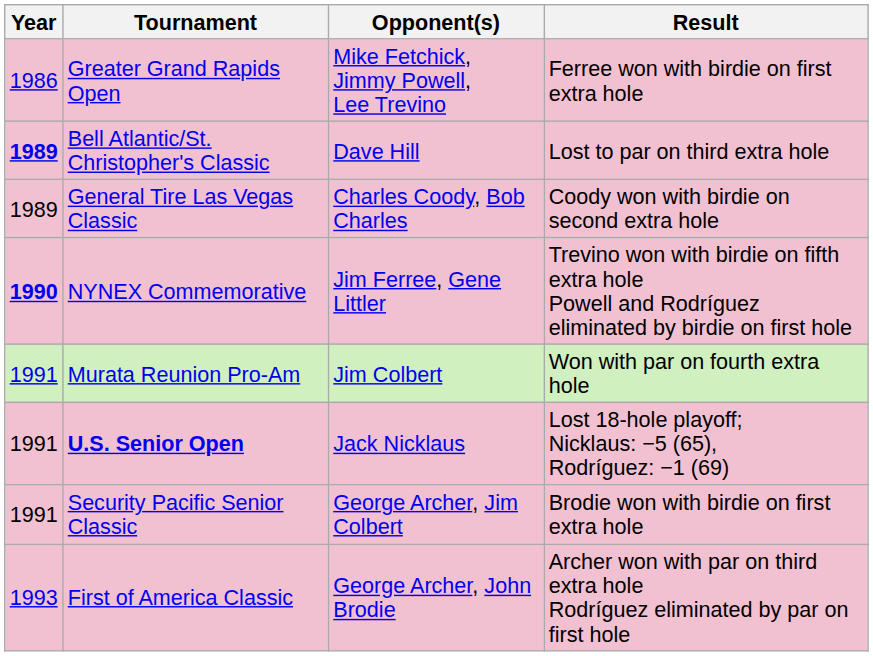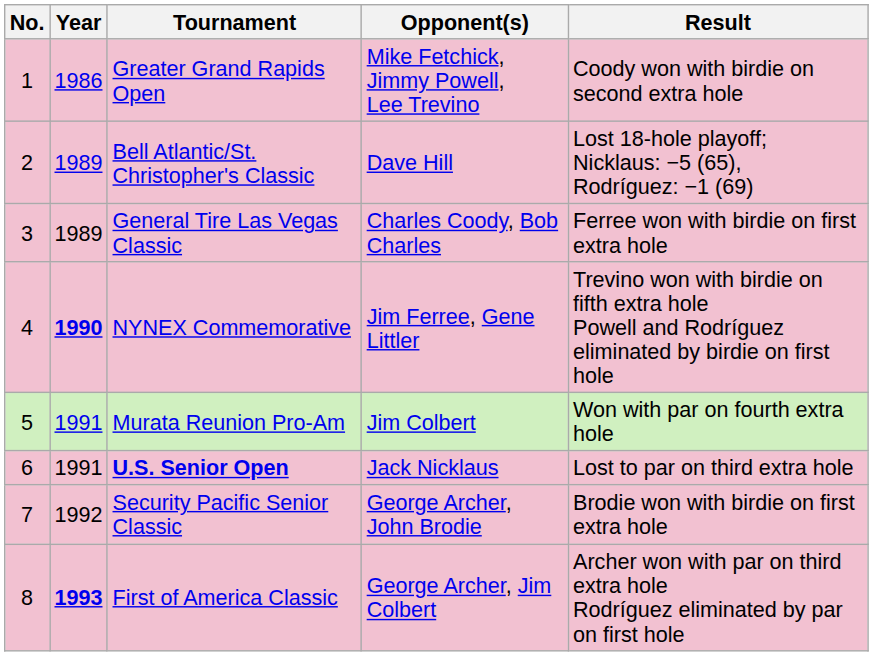+ column: No. | 1 | 2 | 3 | 4 | 5 | 6 | 7 | 8
Greater Grand Rapids Open | Result: Ferree won with birdie on first extra hole -> Coody won with birdie on second extra hole
Bell Atlantic/St. Christopher's Classic | Year: bold -> normal
Bell Atlantic/St. Christopher's Classic | Result: Lost to par on third extra hole -> Lost 18-hole playoff; Nicklaus: −5 (65), Rodríguez: −1 (69)
General Tire Las Vegas Classic | Result: Coody won with birdie on second extra hole -> Ferree won with birdie on first extra hole
U.S. Senior Open | Result: Lost 18-hole playoff; Nicklaus: −5 (65), Rodríguez: −1 (69) -> Lost to par on third extra hole
Security Pacific Senior Classic | Year: 1991 -> 1992
Security Pacific Senior Classic | Opponent(s): George Archer, Jim Colbert -> George Archer, John Brodie
First of America Classic | Year: normal -> bold
First of America Classic | Opponent(s): George Archer, John Brodie -> George Archer, Jim Colbert
